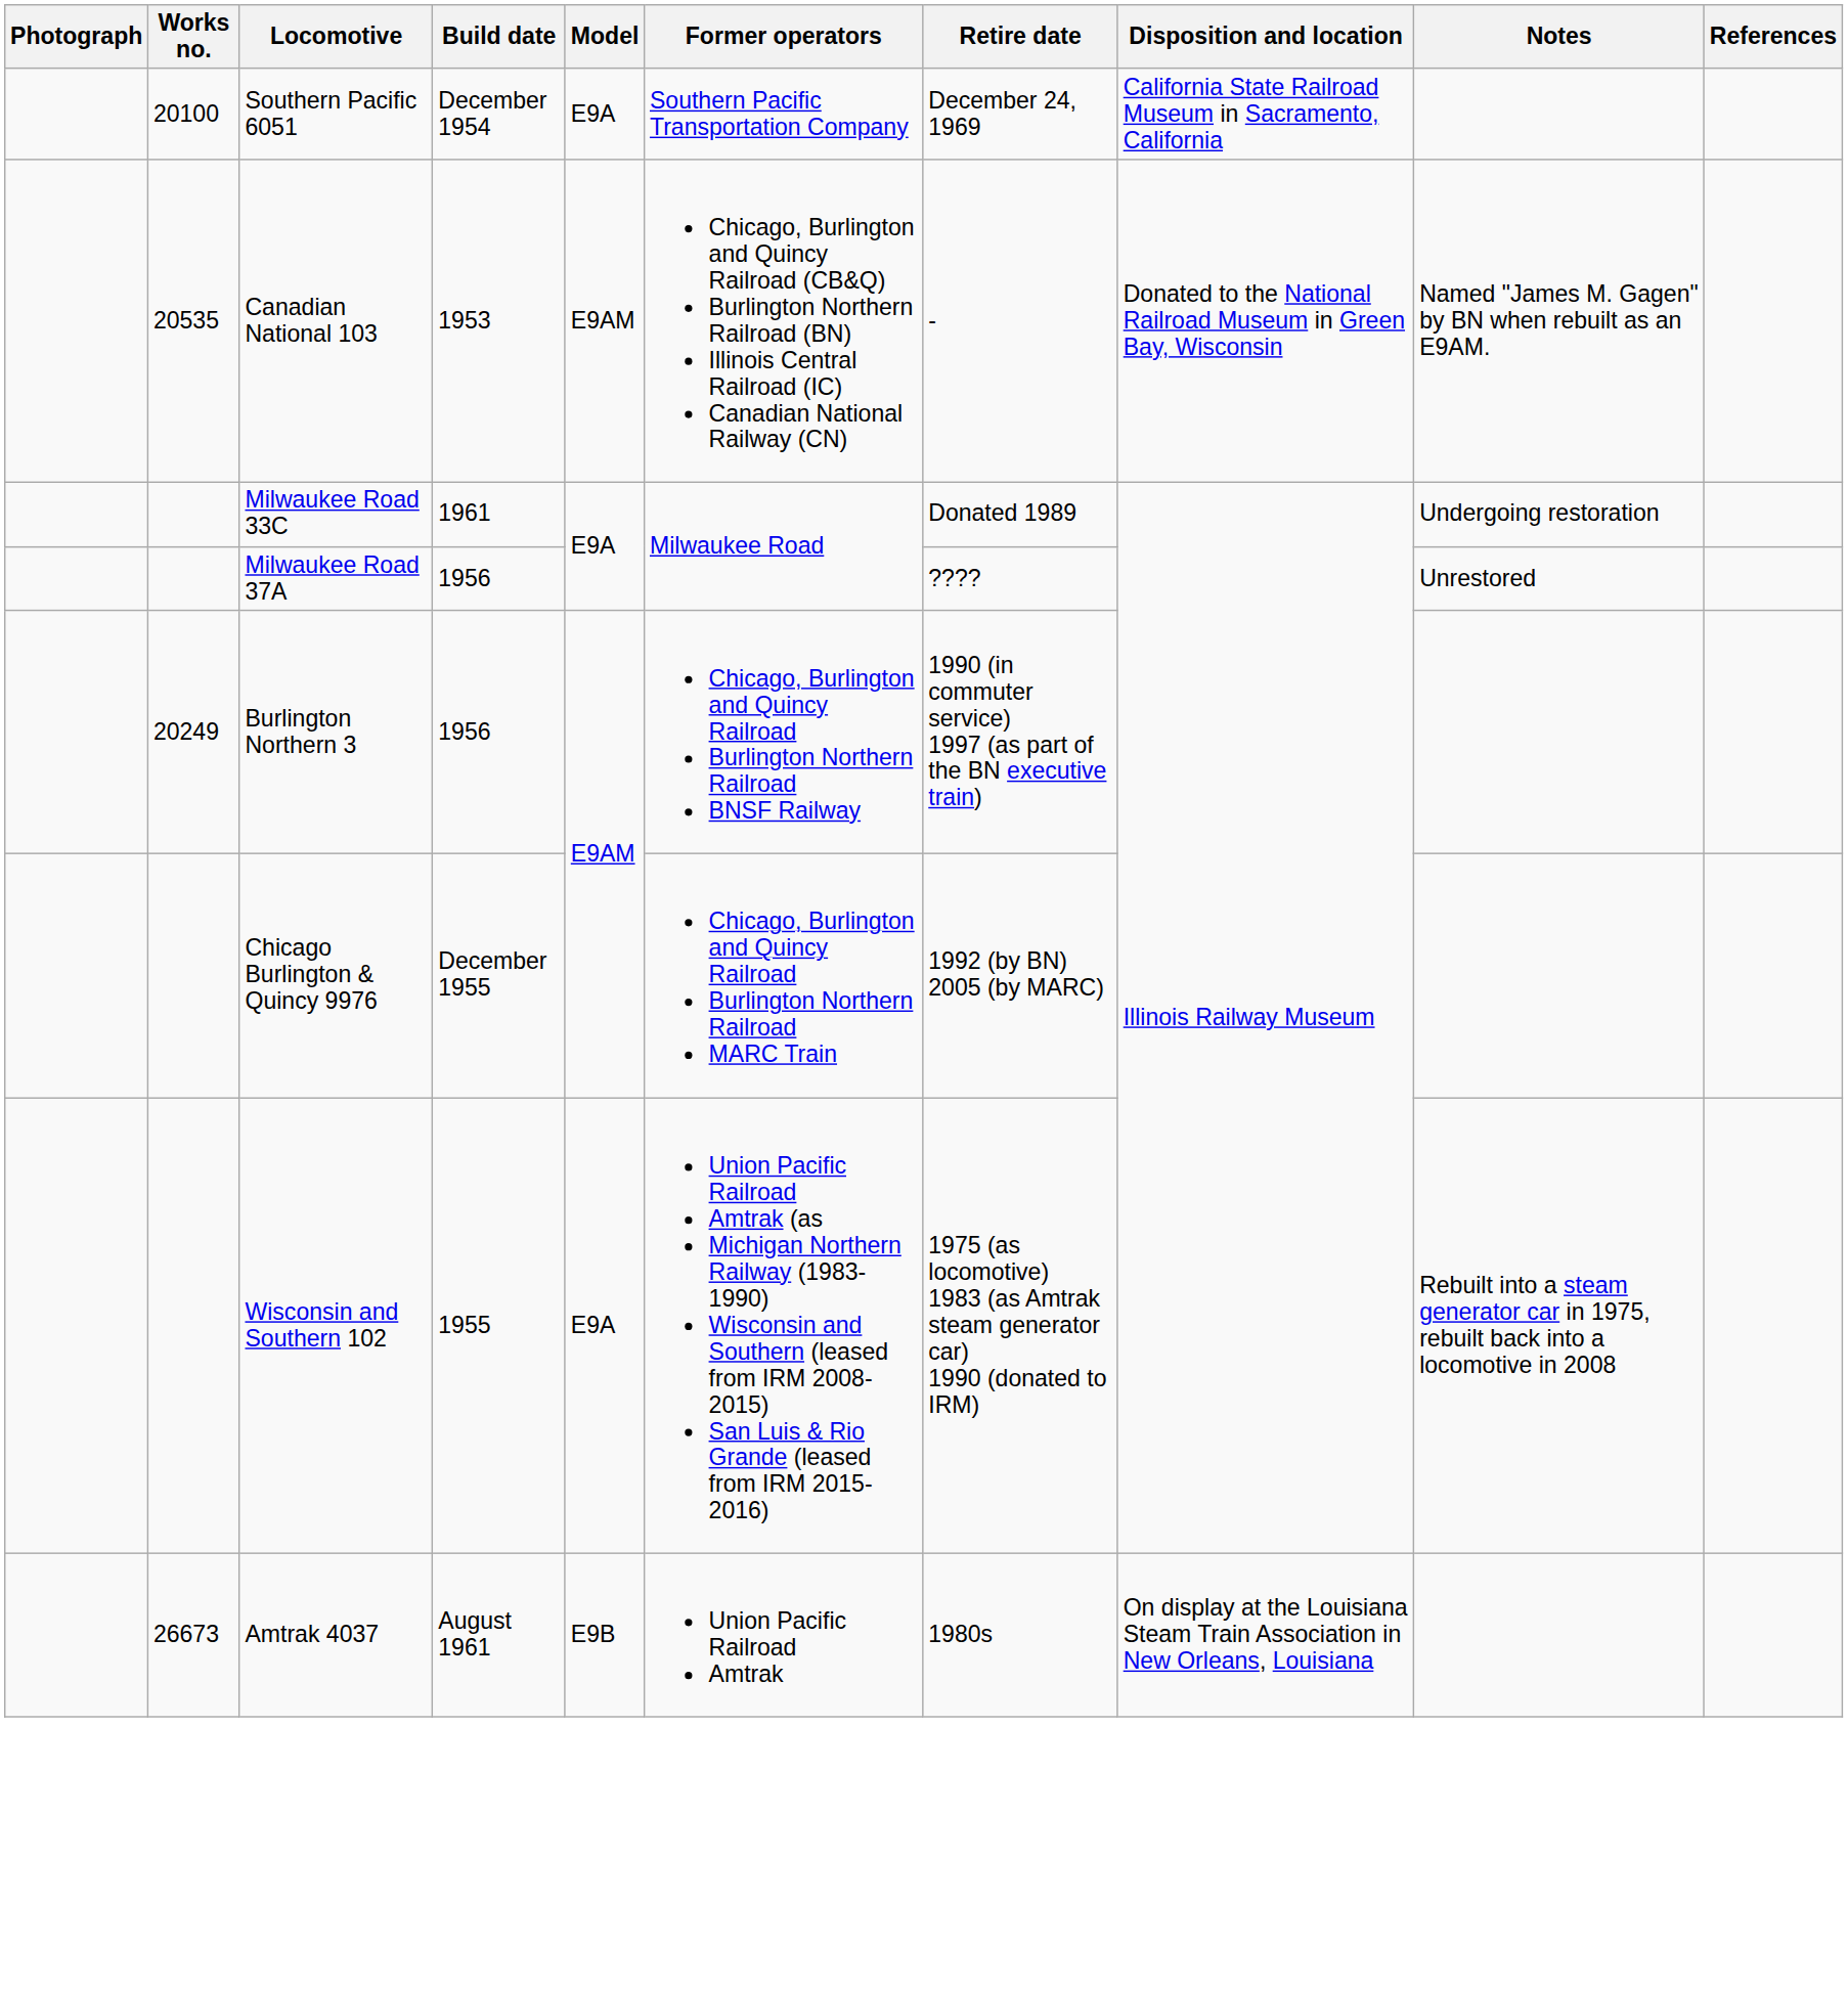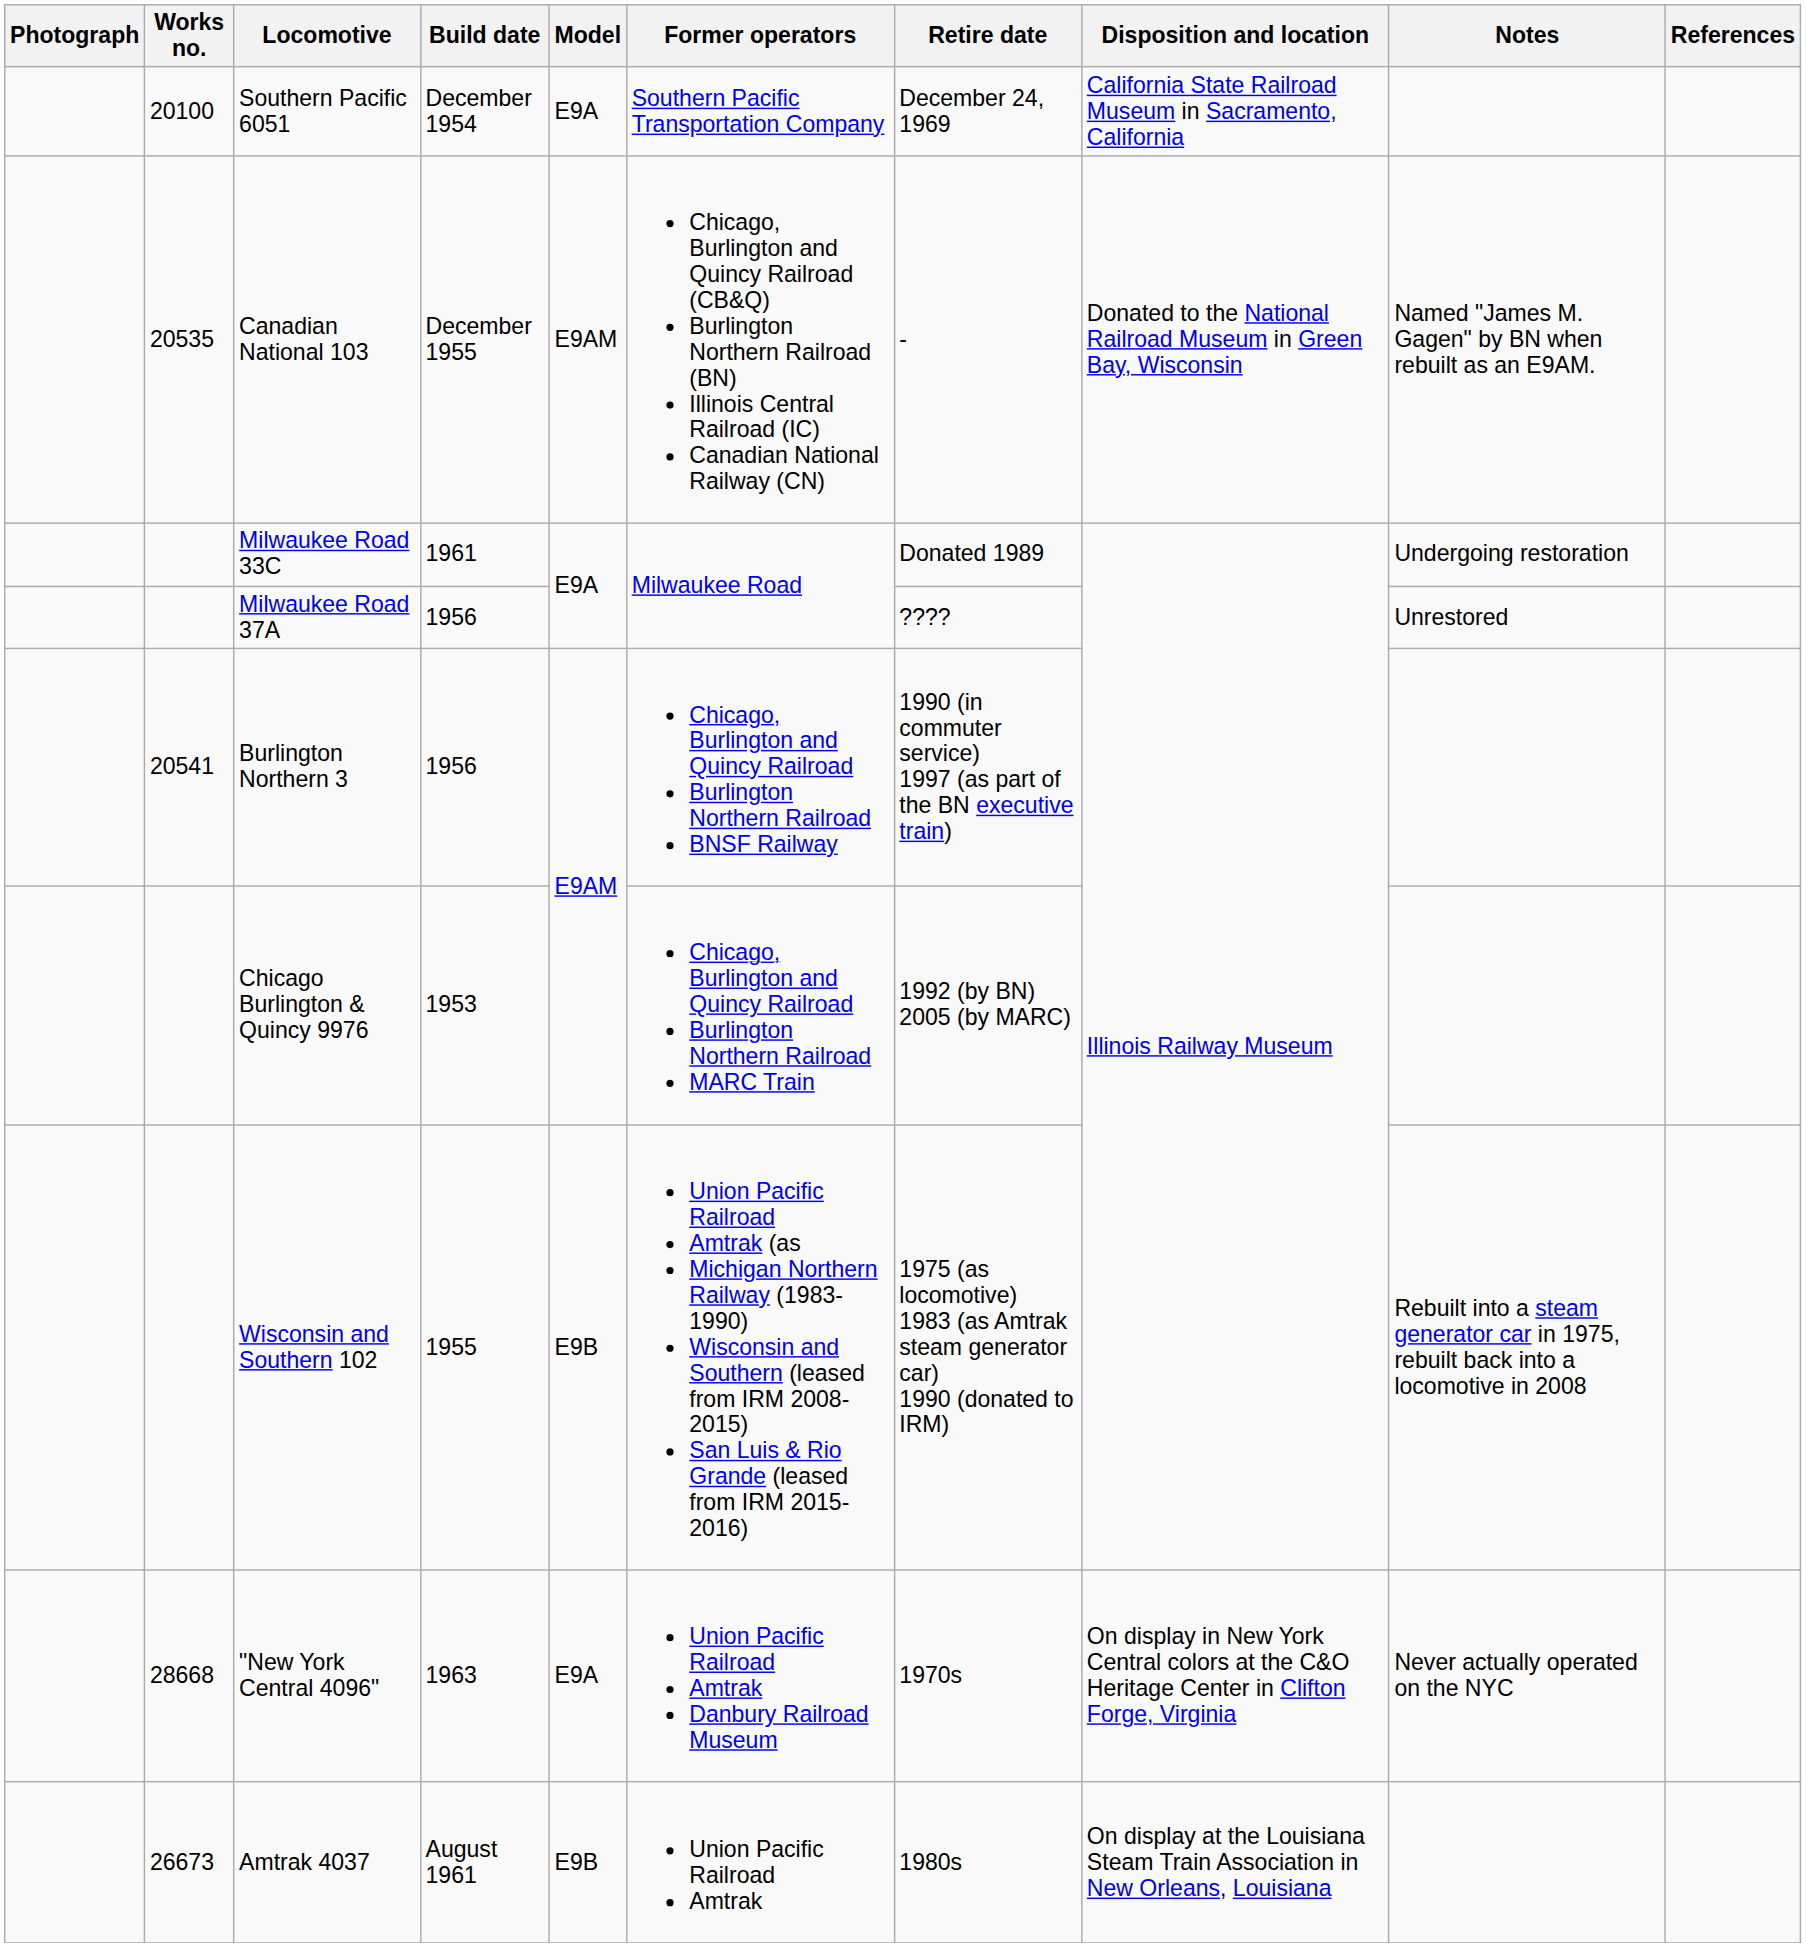Canadian National 103 | Build date: 1953 -> December 1955
Burlington Northern 3 | Works no.: 20249 -> 20541
Chicago Burlington & Quincy 9976 | Build date: December 1955 -> 1953
Wisconsin and Southern 102 | Model: E9A -> E9B
+ row: 28668 | "New York Central 4096" | 1963 | E9A | Union Pacific Railroad Amtrak Danbury Railroad Museum | 1970s | On display in New York Central colors at the C&O Heritage Center in Clifton Forge, Virginia | Never actually operated on the NYC
